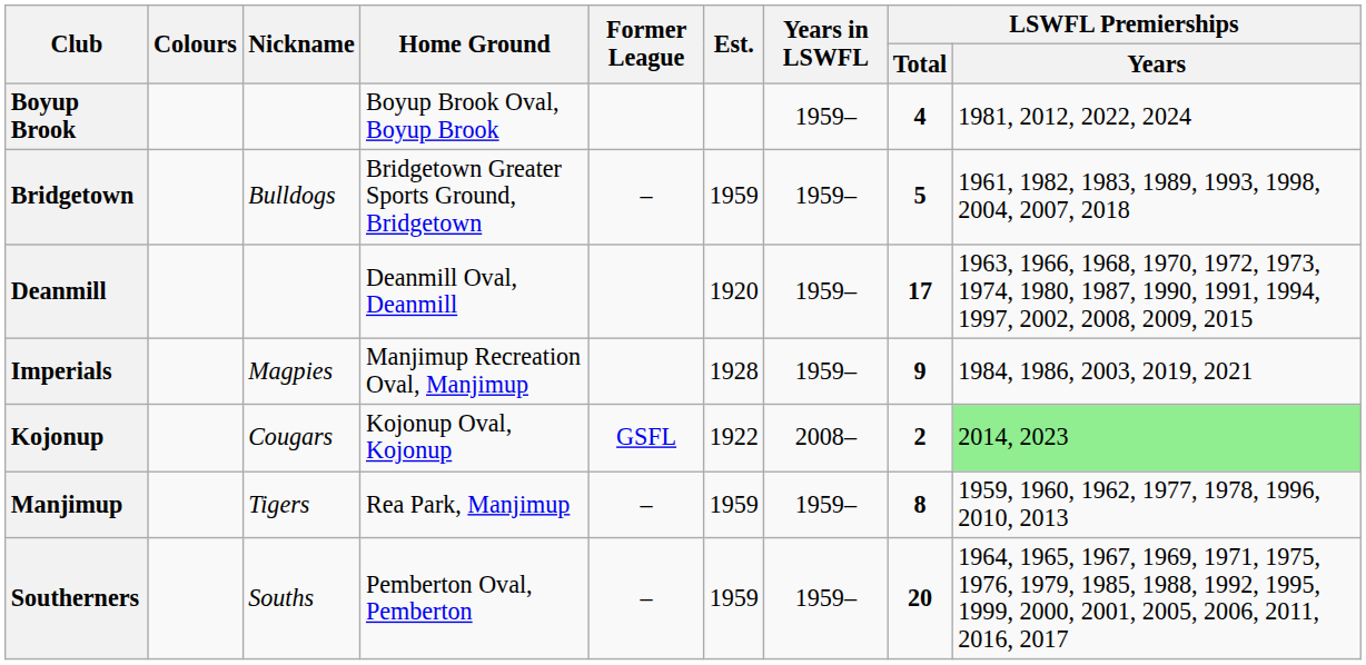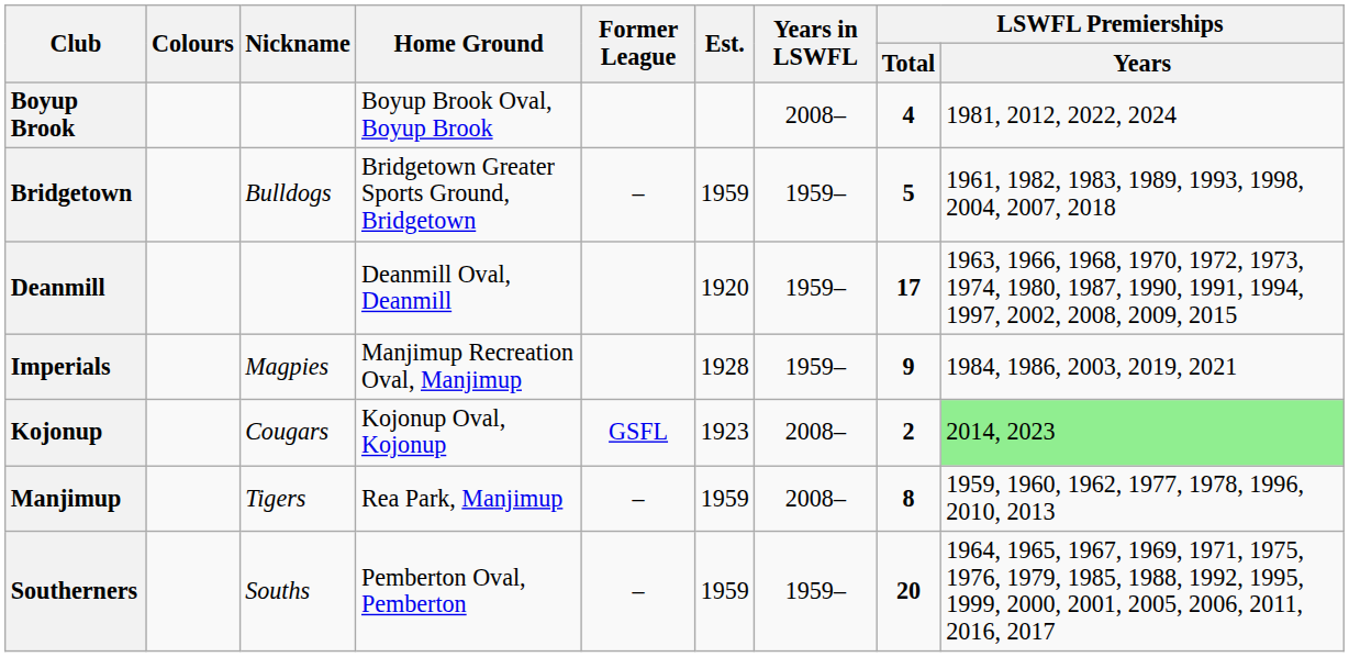Boyup Brook | Years in LSWFL: 1959– -> 2008–
Kojonup | Est.: 1922 -> 1923
Manjimup | Years in LSWFL: 1959– -> 2008–
